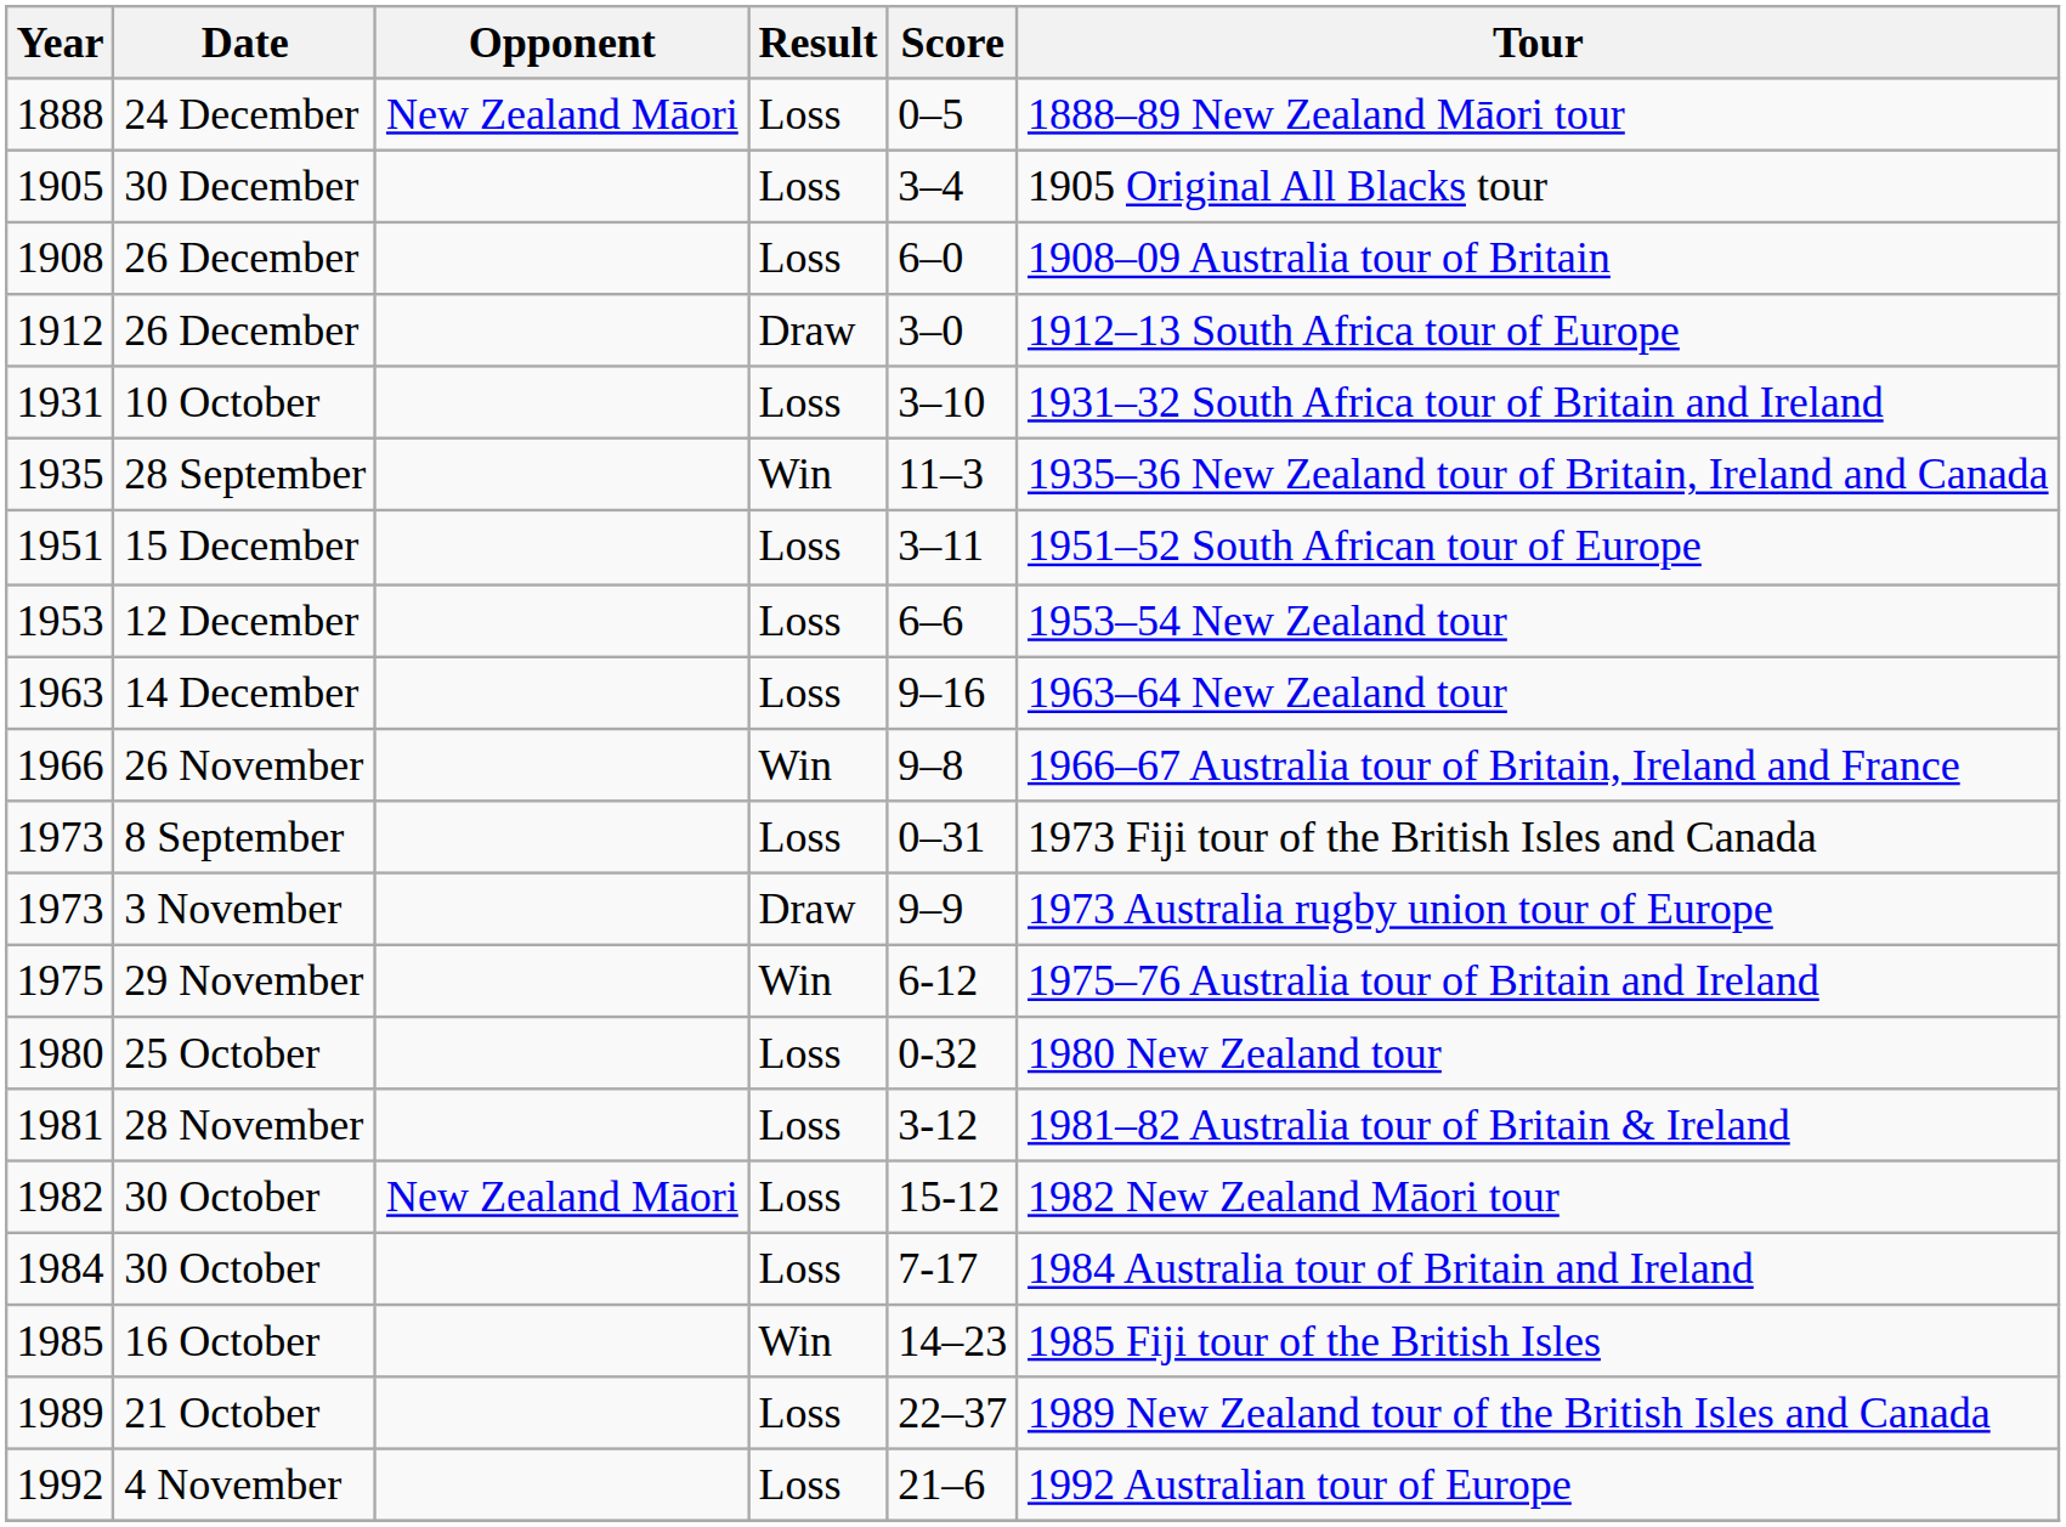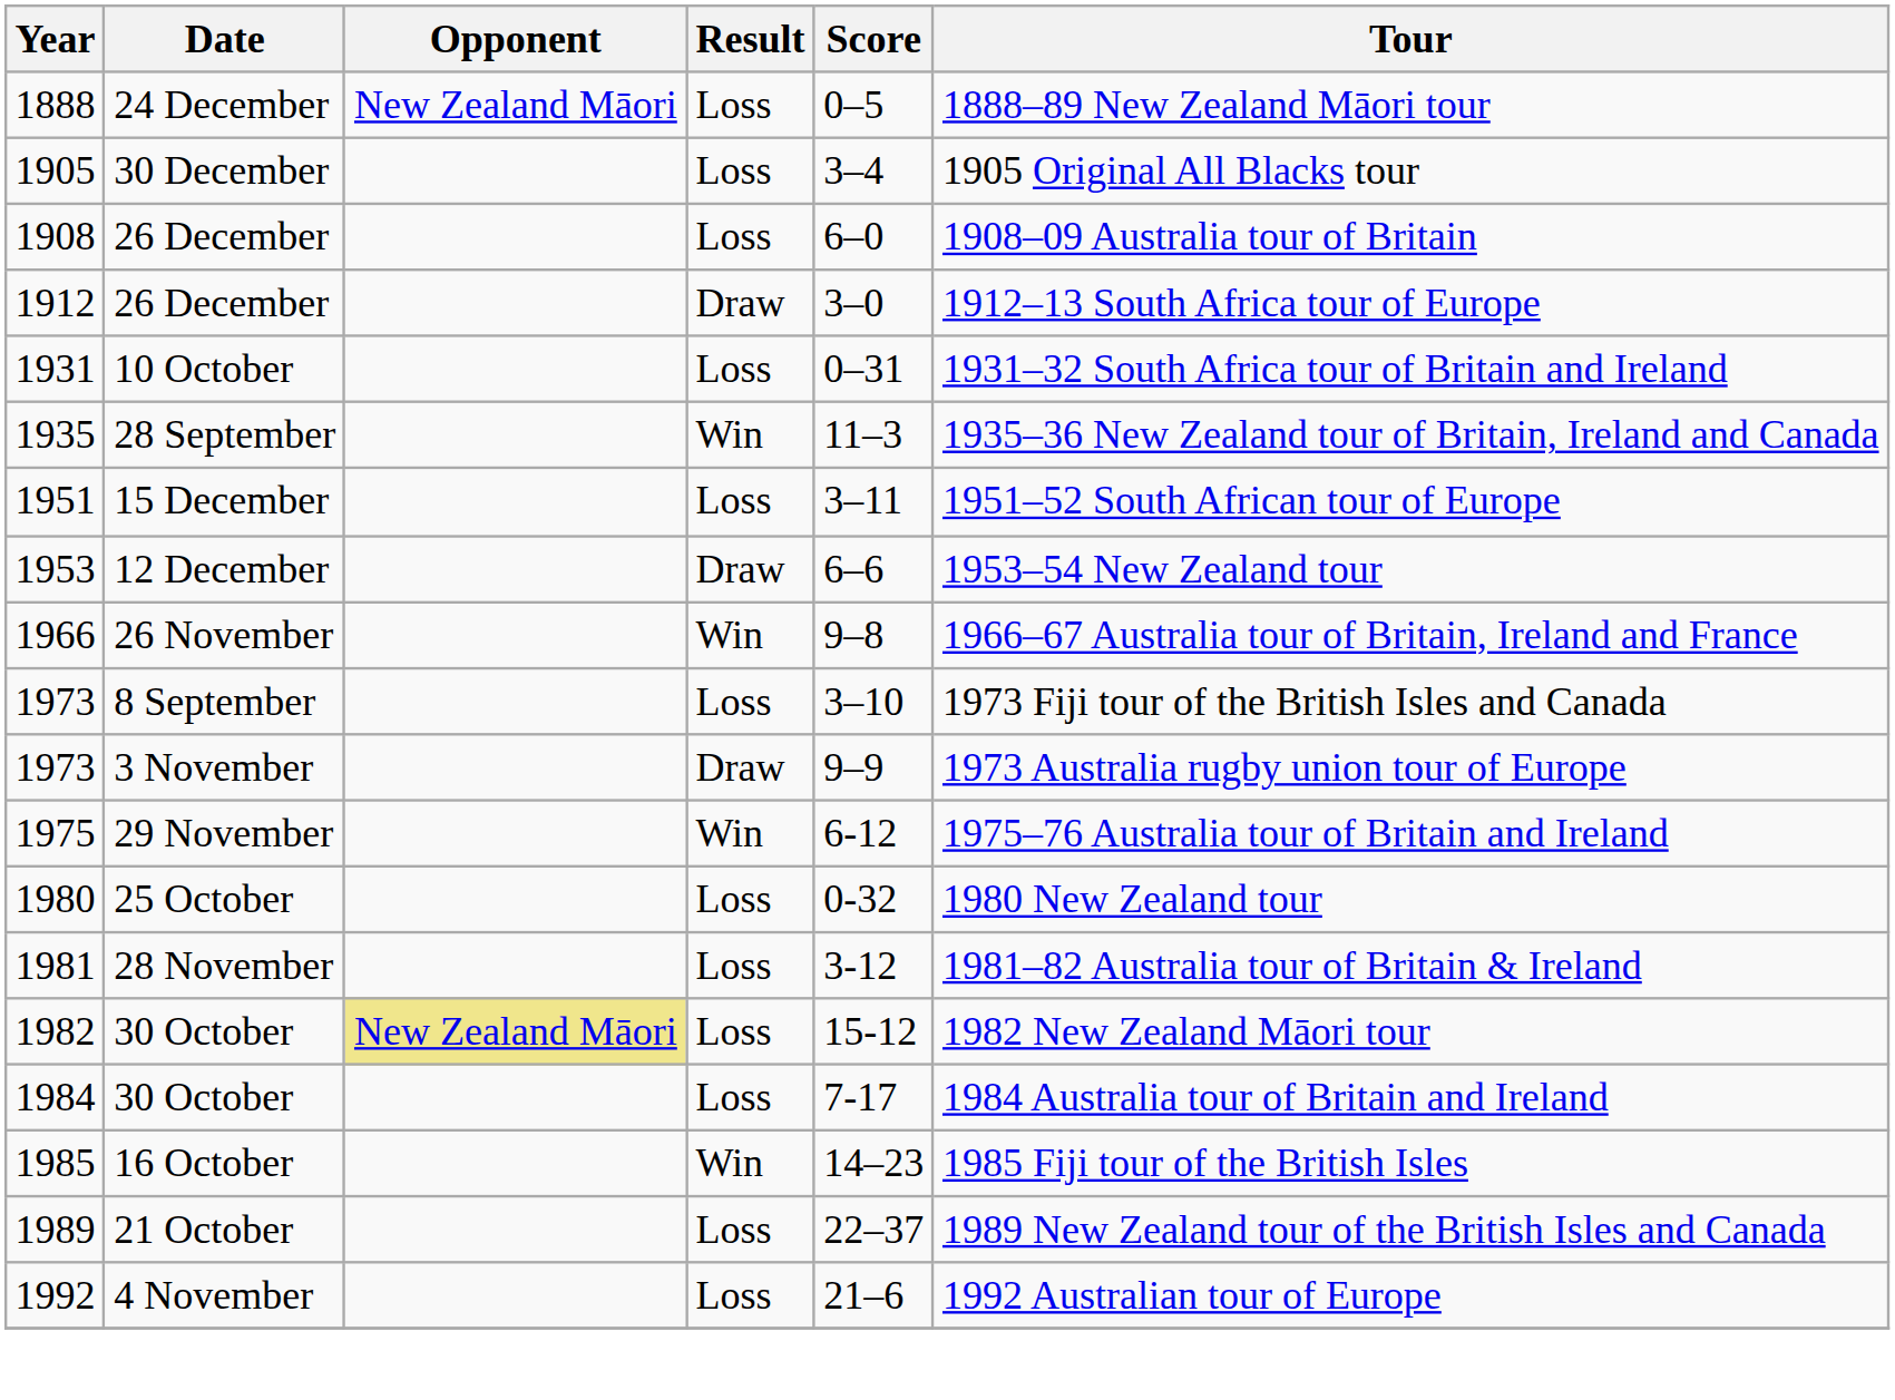10 October | Score: 3–10 -> 0–31
12 December | Result: Loss -> Draw
- row: 1963 | 14 December | Loss | 9–16 | 1963–64 New Zealand tour
8 September | Score: 0–31 -> 3–10
1982 / 30 October | Opponent: no background -> khaki background
